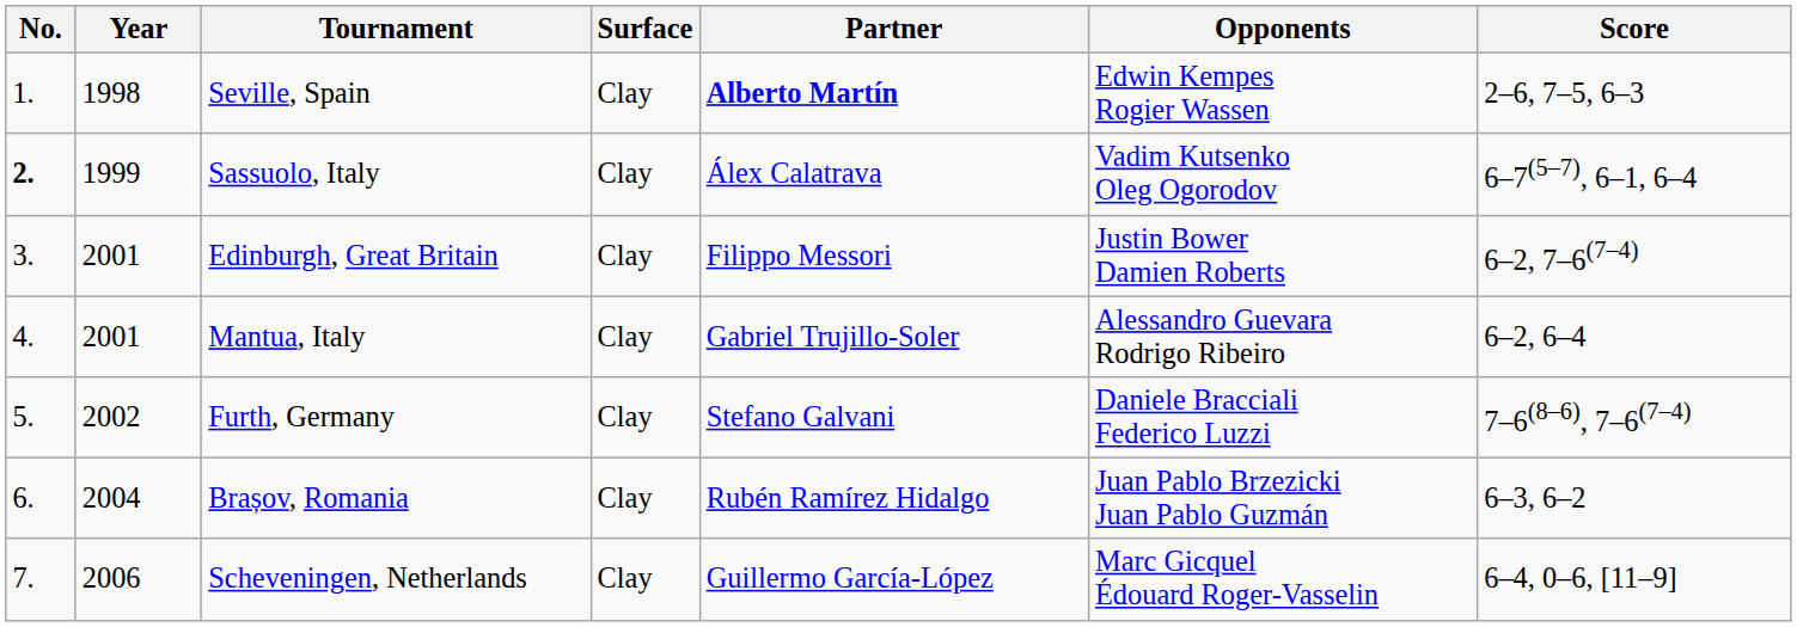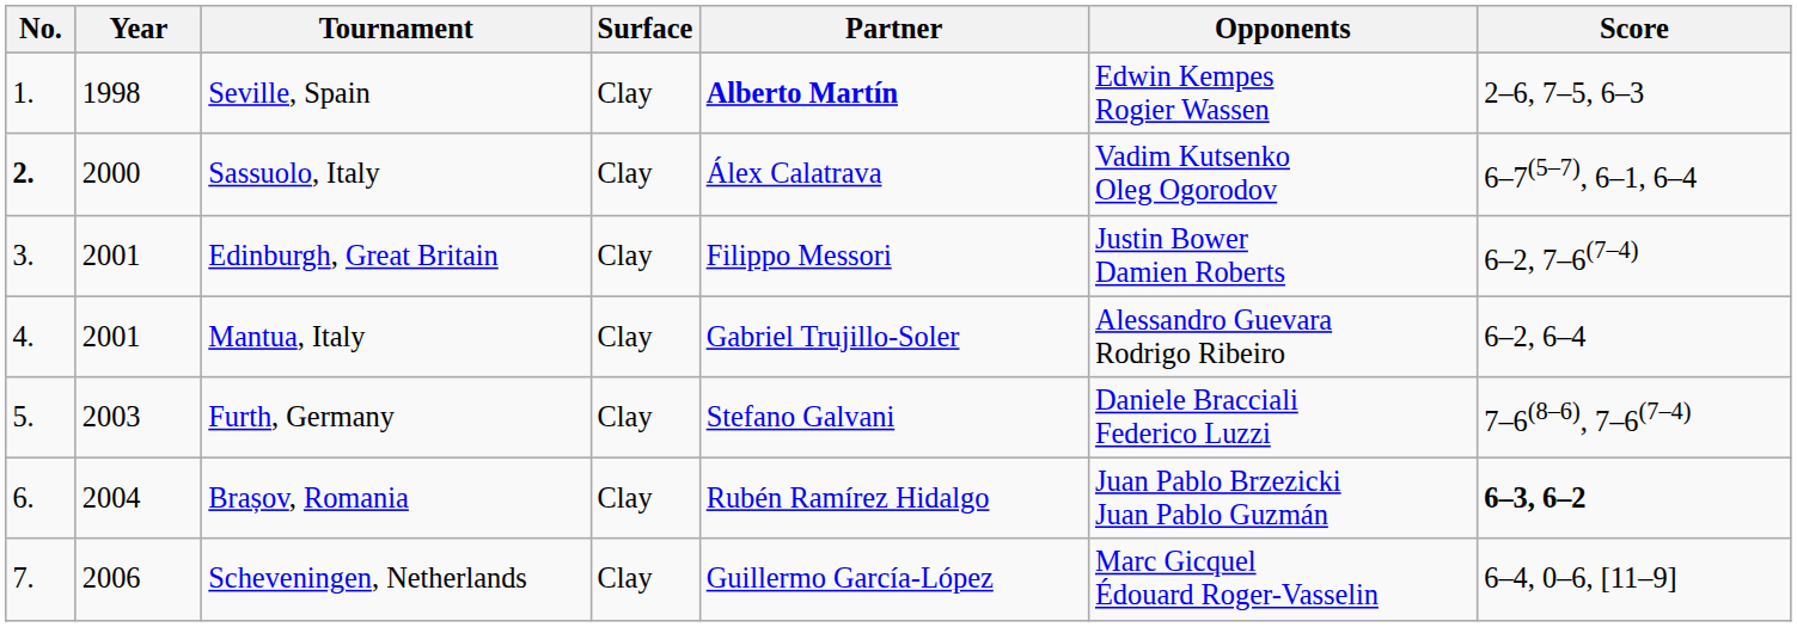Sassuolo, Italy | Year: 1999 -> 2000
Furth, Germany | Year: 2002 -> 2003
Brașov, Romania | Score: normal -> bold
